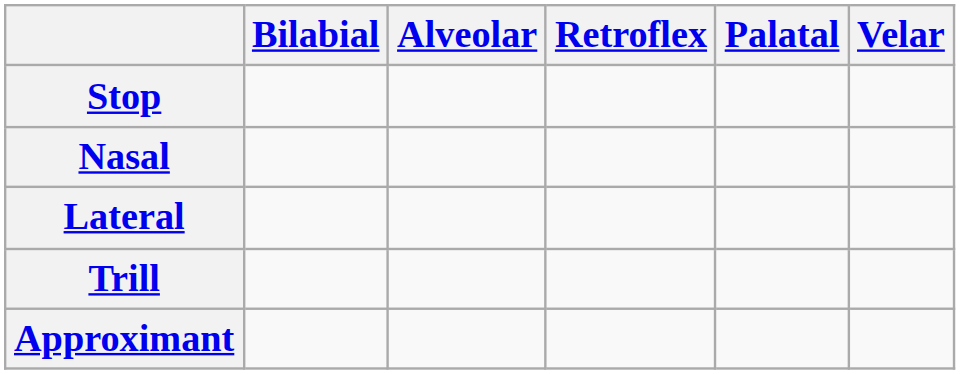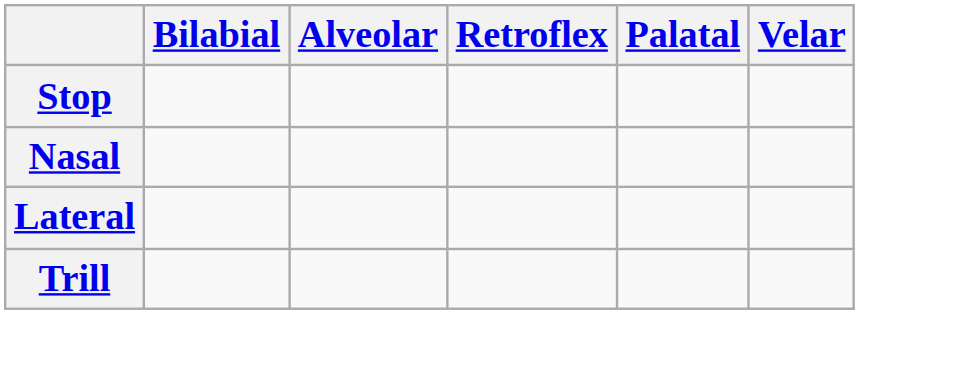- row: Approximant
